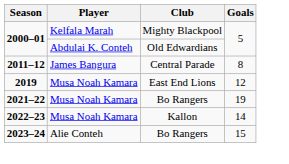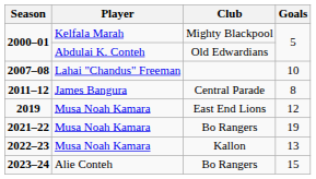+ row: 2007–08 | Lahai "Chandus" Freeman | 10
2022–23 | Goals: 14 -> 13
